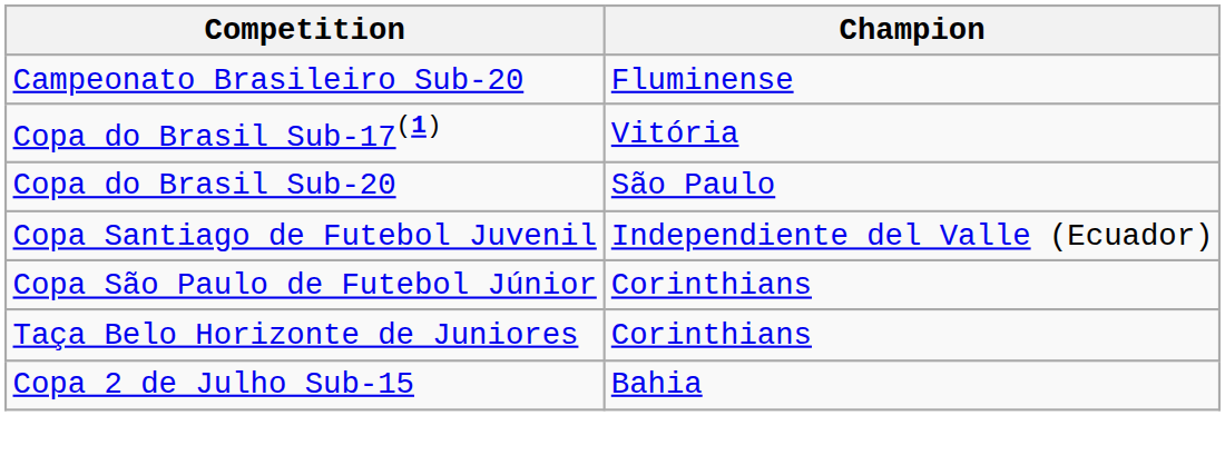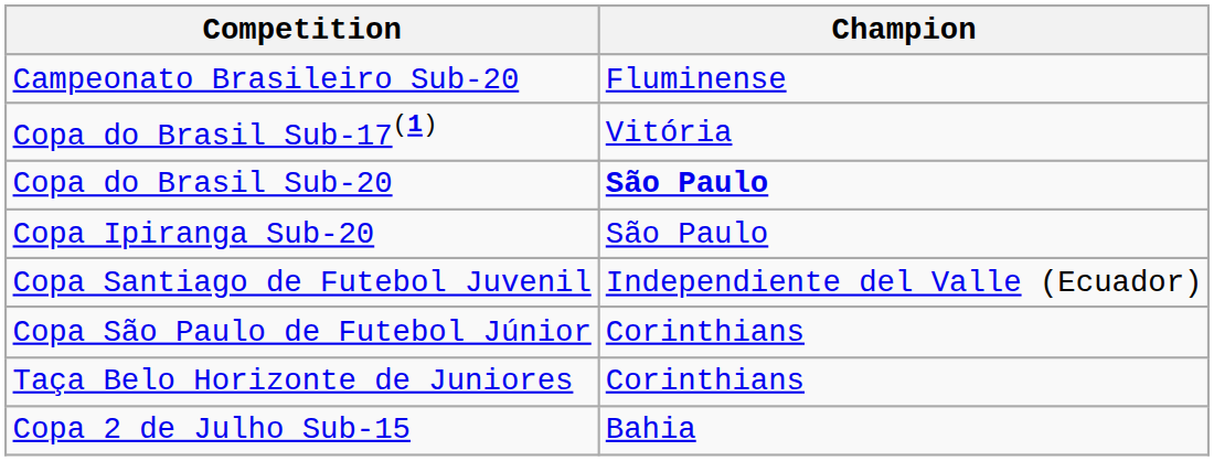Copa do Brasil Sub-20 | Champion: normal -> bold
+ row: Copa Ipiranga Sub-20 | São Paulo
